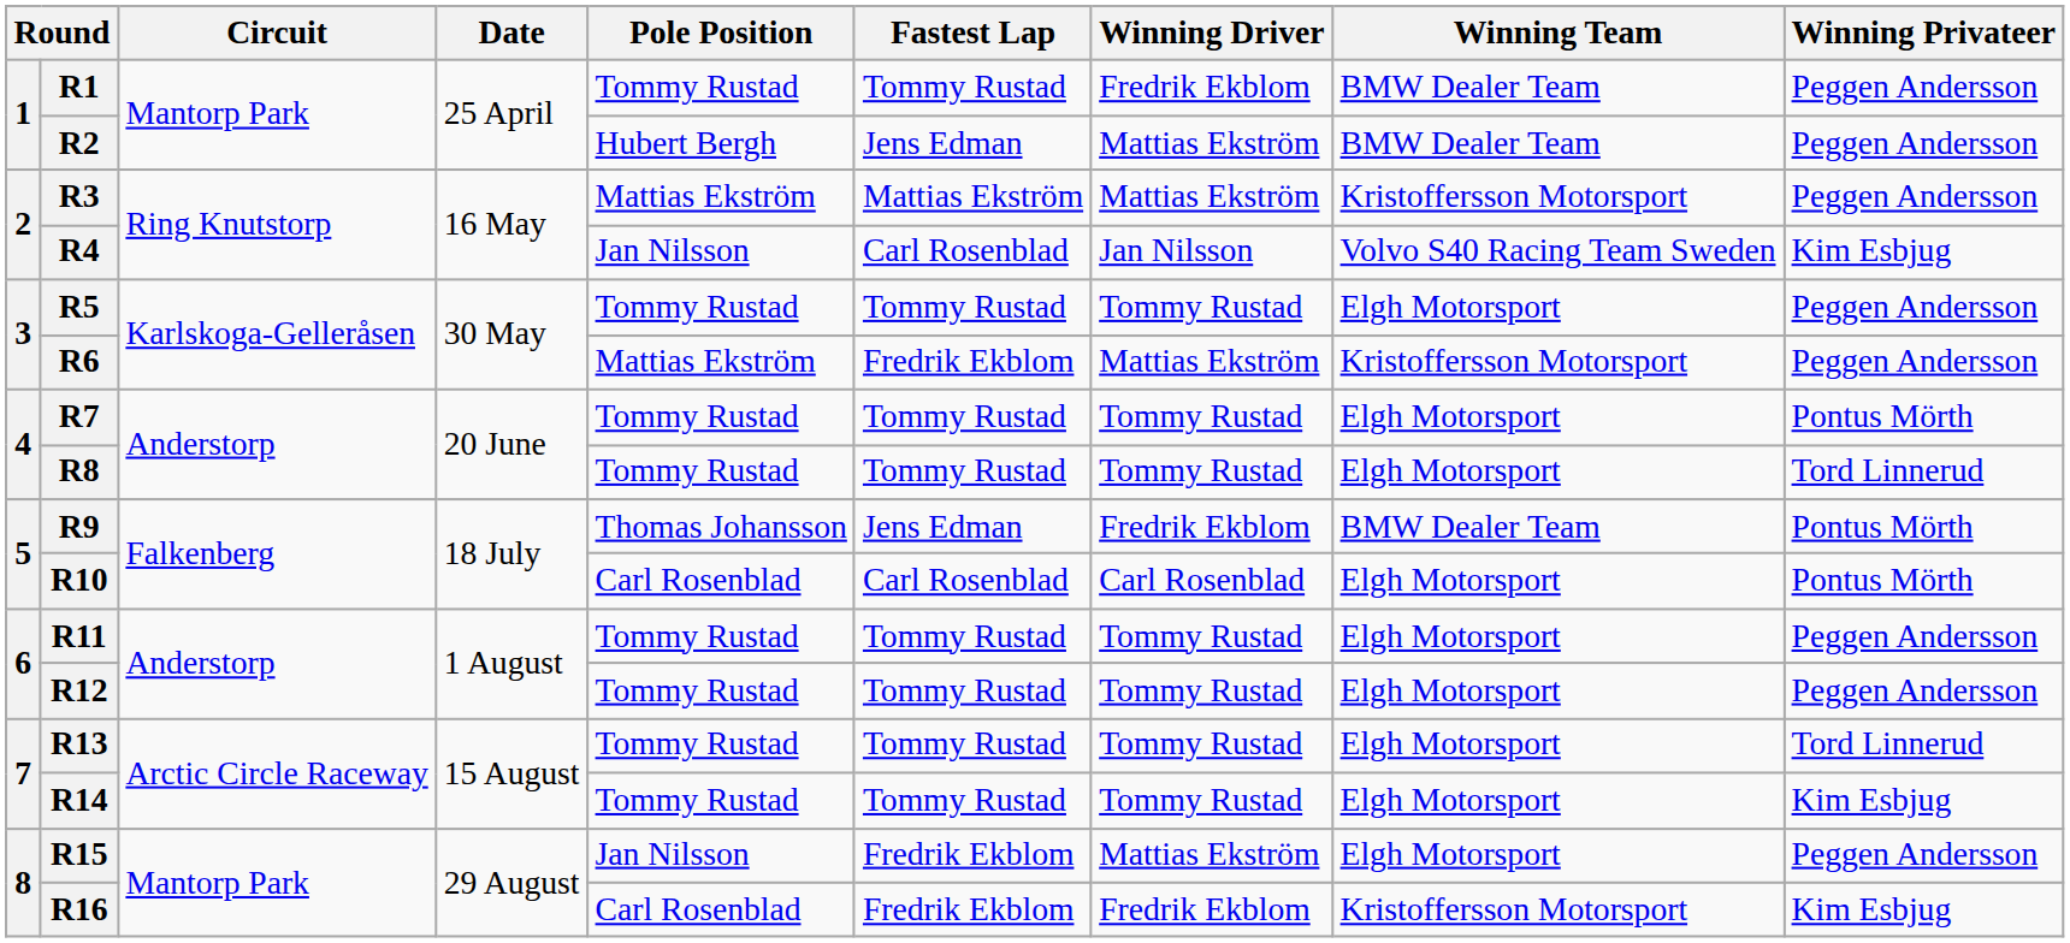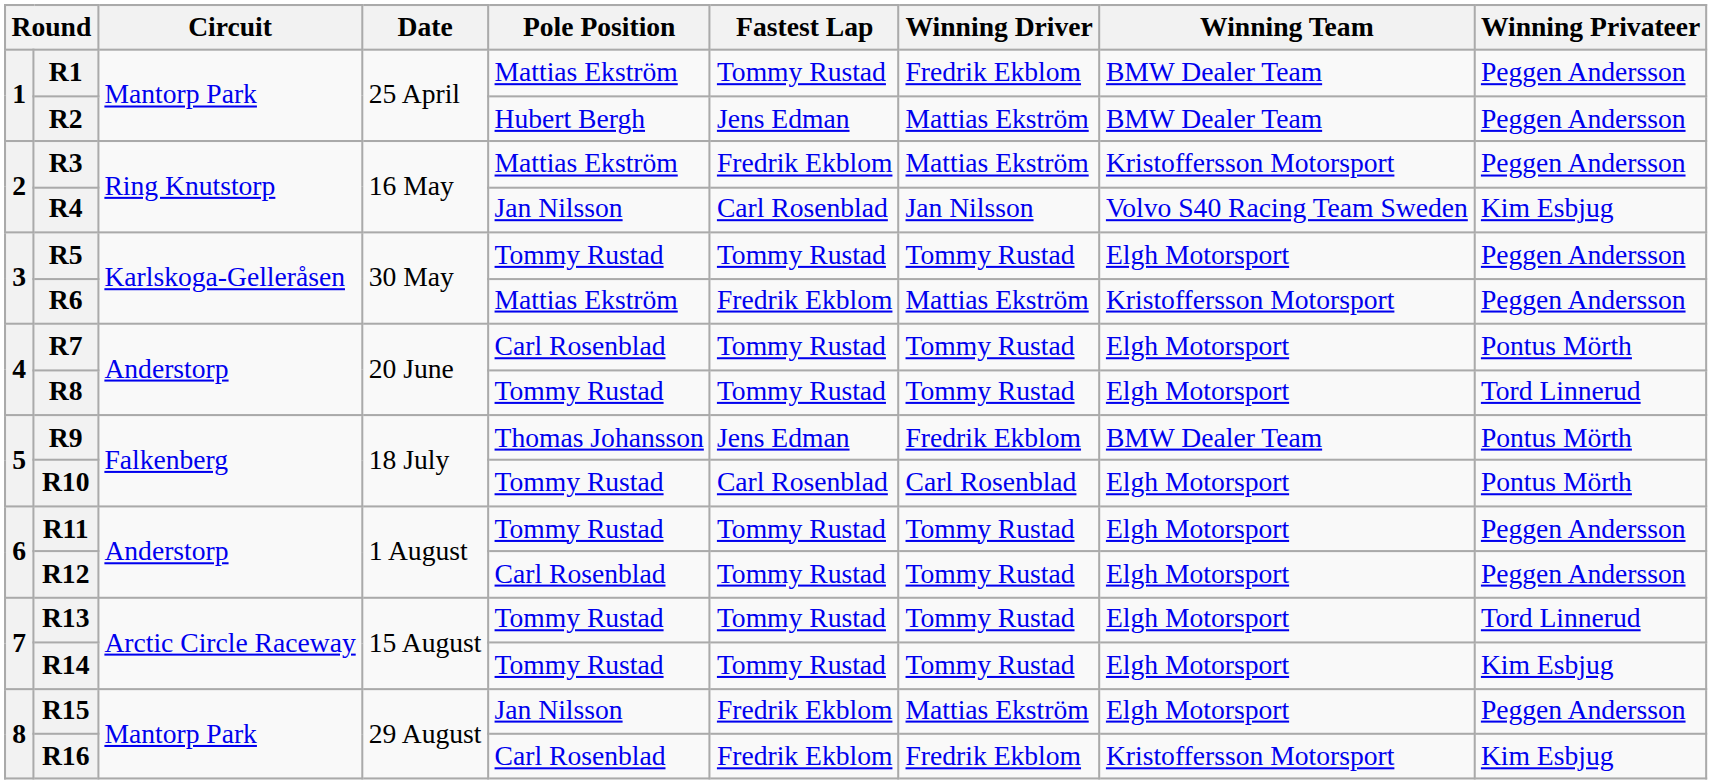R1 | Pole Position: Tommy Rustad -> Mattias Ekström
R3 | Fastest Lap: Mattias Ekström -> Fredrik Ekblom
R7 | Pole Position: Tommy Rustad -> Carl Rosenblad
R10 | Pole Position: Carl Rosenblad -> Tommy Rustad
R12 | Pole Position: Tommy Rustad -> Carl Rosenblad
